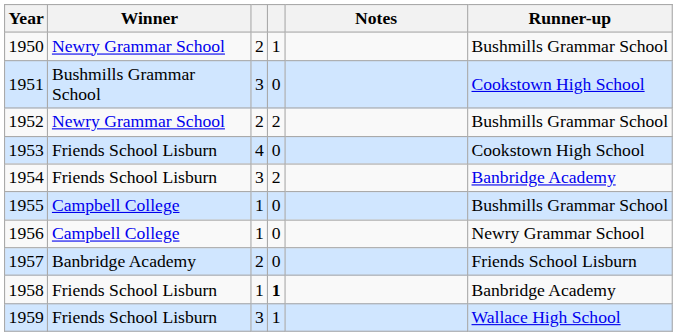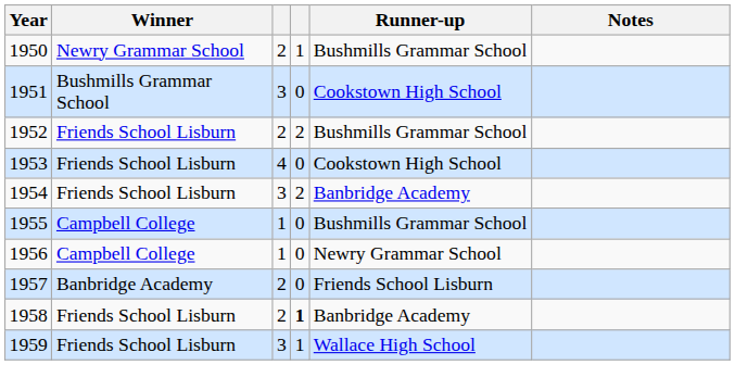columns swapped: Runner-up <-> Notes
1952 | Winner: Newry Grammar School -> Friends School Lisburn
1958 | column 3: 1 -> 2
